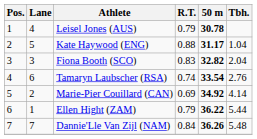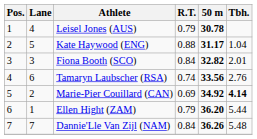Fiona Booth (SCO) | R.T.: 0.83 -> 0.84
Fiona Booth (SCO) | Tbh.: 2.04 -> 2.01
Tamaryn Laubscher (RSA) | 50 m: 33.54 -> 33.56
Marie-Pier Couillard (CAN) | Tbh.: normal -> bold
Ellen Hight (ZAM) | 50 m: 36.22 -> 36.20
